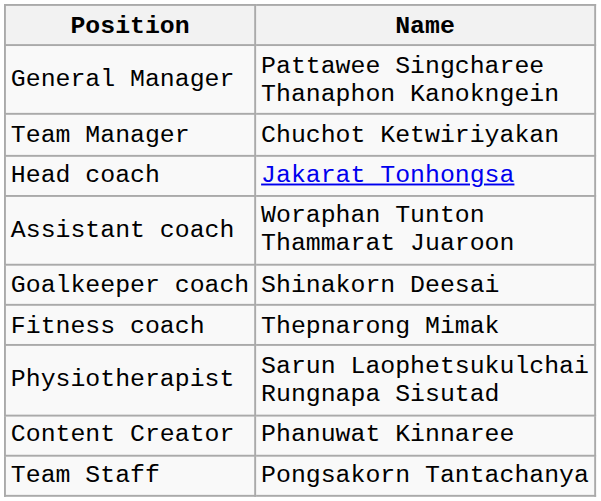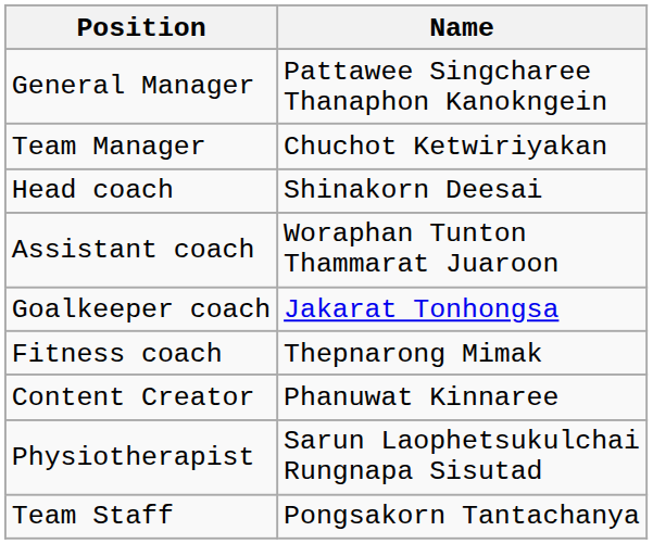Head coach | Name: Jakarat Tonhongsa -> Shinakorn Deesai
Goalkeeper coach | Name: Shinakorn Deesai -> Jakarat Tonhongsa
rows swapped: Physiotherapist <-> Content Creator
